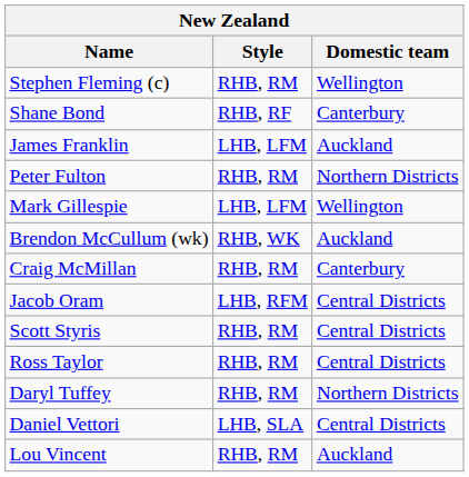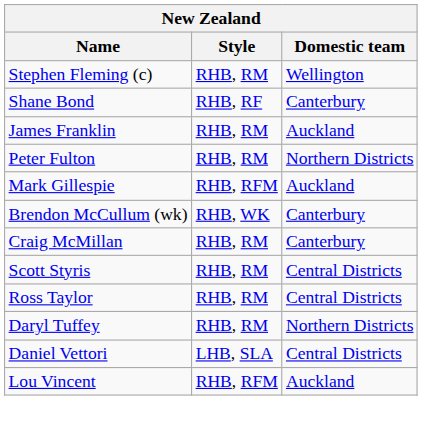James Franklin | Style: LHB, LFM -> RHB, RM
Mark Gillespie | Style: LHB, LFM -> RHB, RFM
Mark Gillespie | Domestic team: Wellington -> Auckland
Brendon McCullum (wk) | Domestic team: Auckland -> Canterbury
- row: Jacob Oram | LHB, RFM | Central Districts
Lou Vincent | Style: RHB, RM -> RHB, RFM
